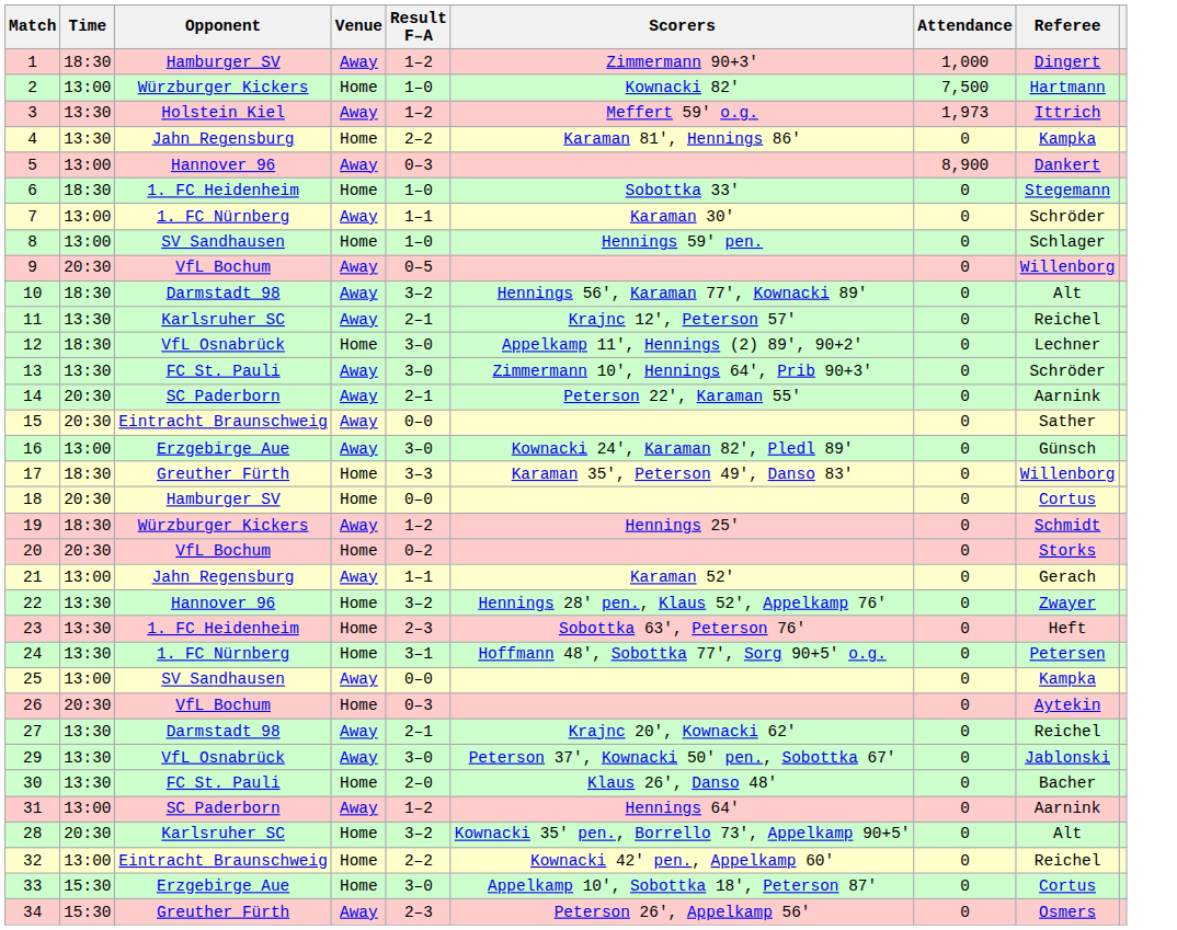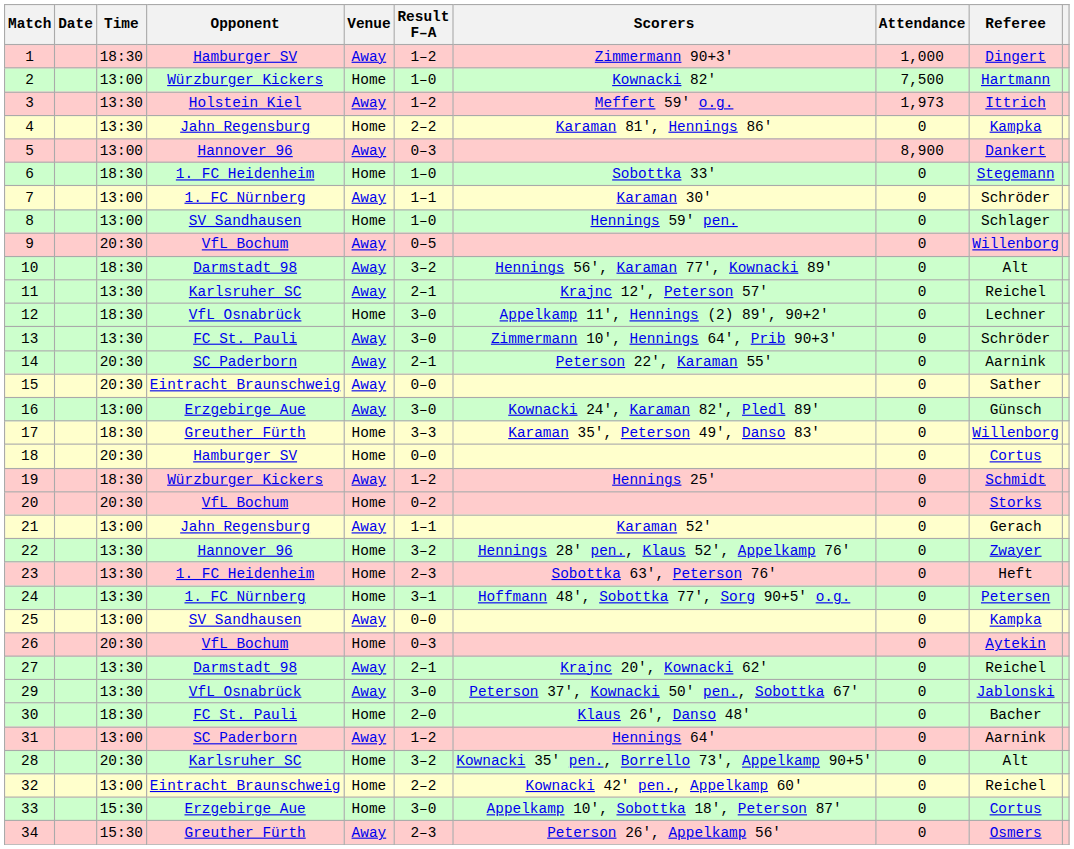+ column: Date
30 | Time: 13:30 -> 18:30
